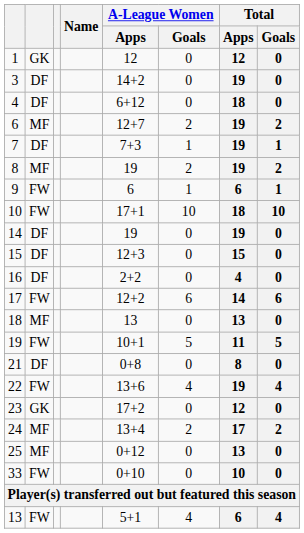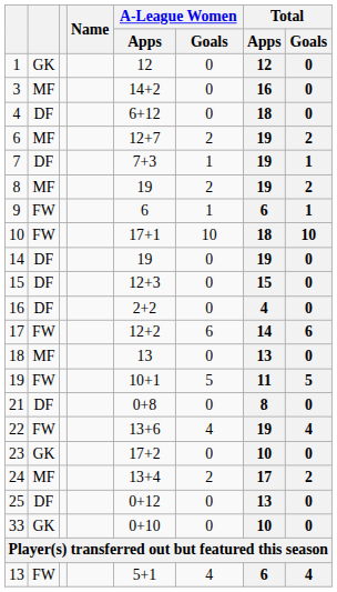3 | column 2: DF -> MF
3 | Total / Apps: 19 -> 16
23 | Total / Apps: 12 -> 10
25 | column 2: MF -> DF
33 | column 2: FW -> GK
